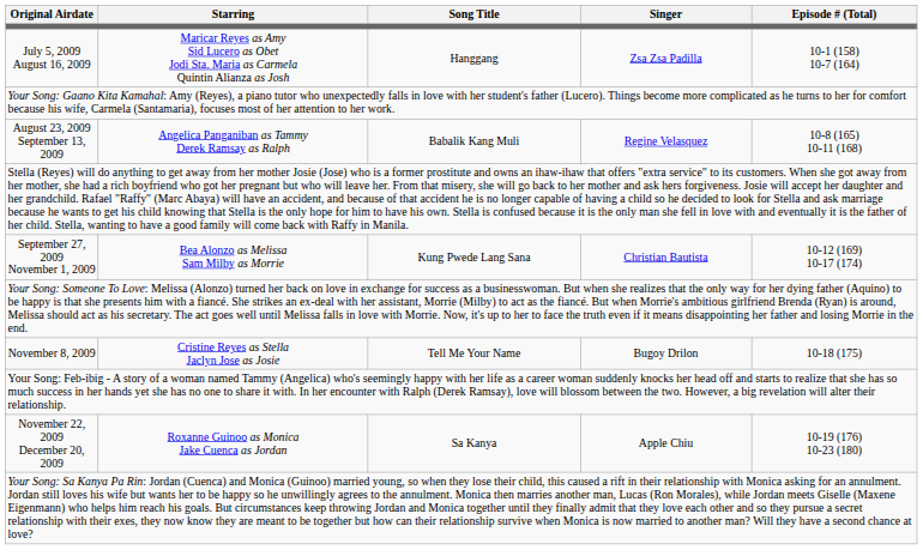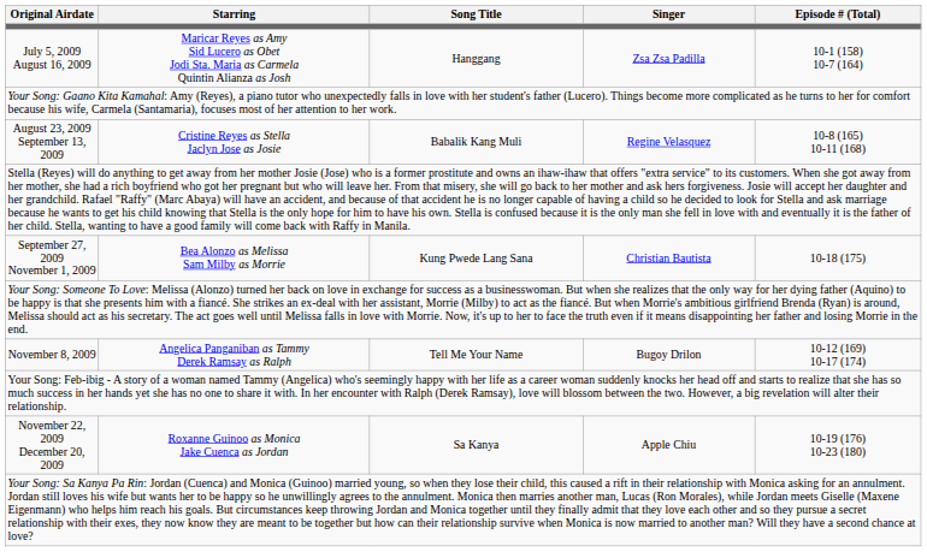August 23, 2009 September 13, 2009 | Starring: Angelica Panganiban as Tammy Derek Ramsay as Ralph -> Cristine Reyes as Stella Jaclyn Jose as Josie
September 27, 2009 November 1, 2009 | Episode # (Total): 10-12 (169) 10-17 (174) -> 10-18 (175)
November 8, 2009 | Starring: Cristine Reyes as Stella Jaclyn Jose as Josie -> Angelica Panganiban as Tammy Derek Ramsay as Ralph
November 8, 2009 | Episode # (Total): 10-18 (175) -> 10-12 (169) 10-17 (174)
